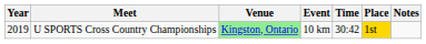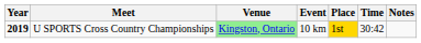columns swapped: Place <-> Time
U SPORTS Cross Country Championships | Year: normal -> bold
